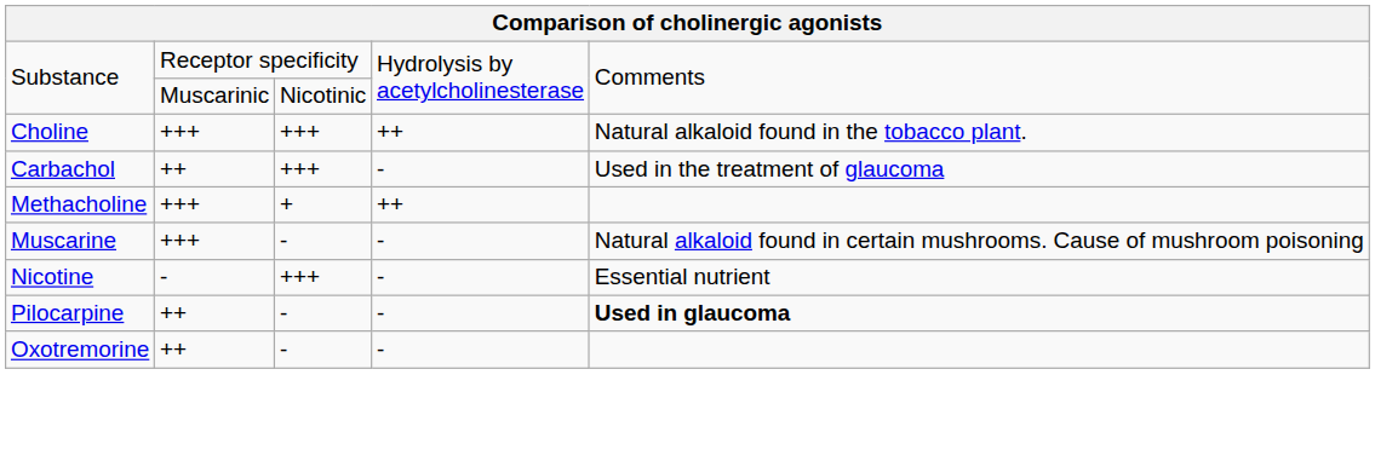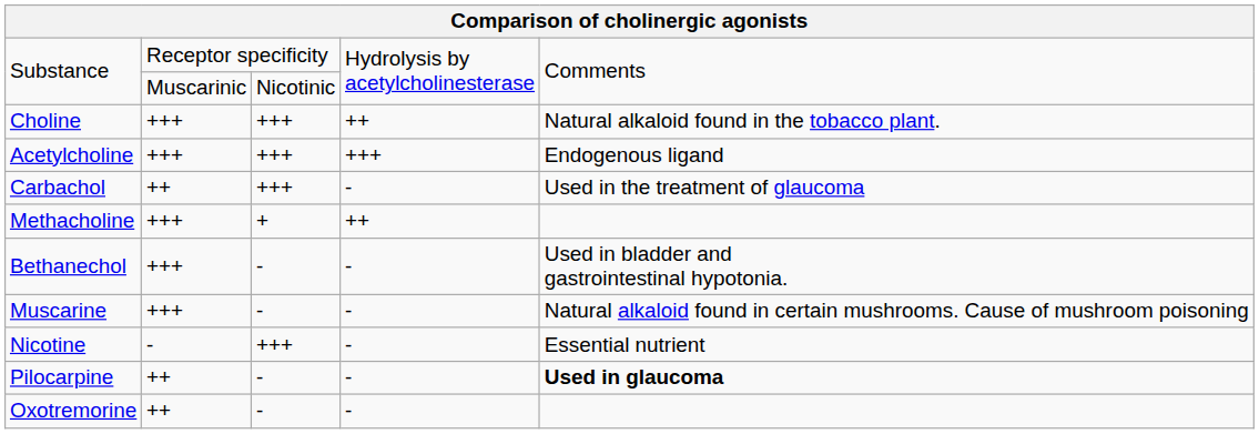+ row: Acetylcholine | +++ | +++ | +++ | Endogenous ligand
+ row: Bethanechol | +++ | - | - | Used in bladder and gastrointestinal hypotonia.
